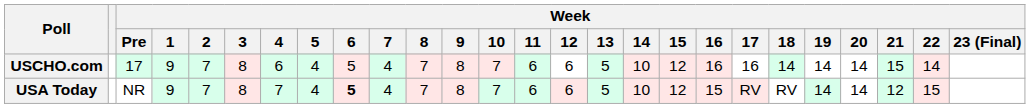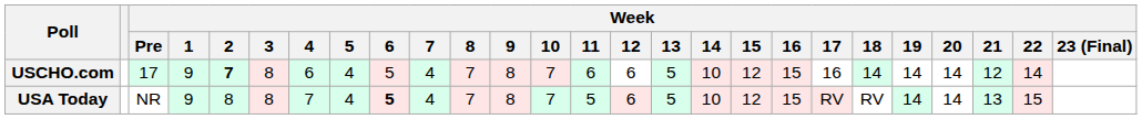USCHO.com | Week / 2: normal -> bold
USCHO.com | Week / 16: 16 -> 15
USCHO.com | Week / 21: 15 -> 12
USA Today | Week / 2: 7 -> 8
USA Today | Week / 11: 6 -> 5
USA Today | Week / 21: 12 -> 13
